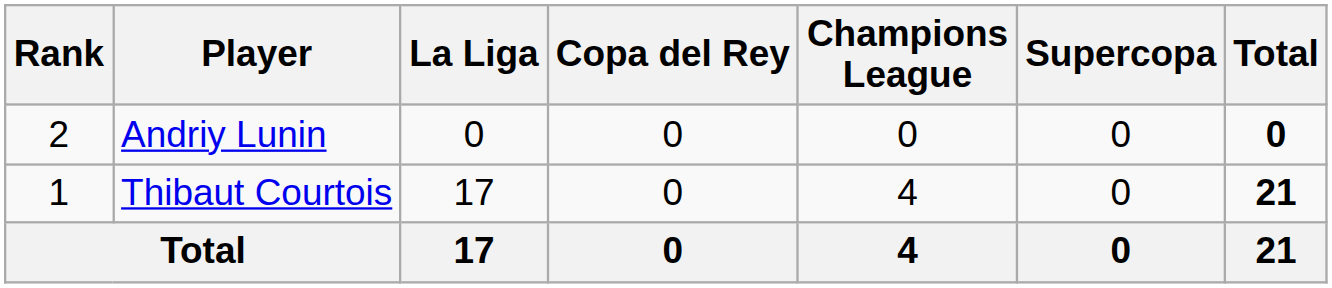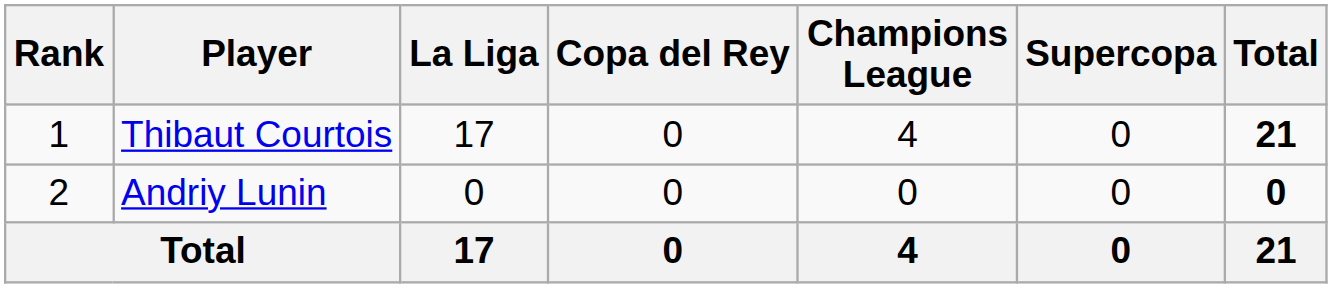rows swapped: Thibaut Courtois <-> Andriy Lunin
